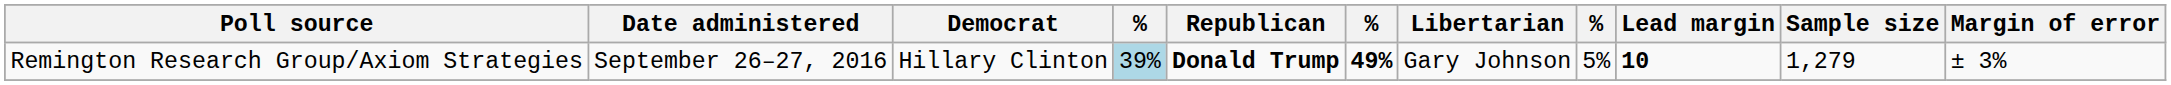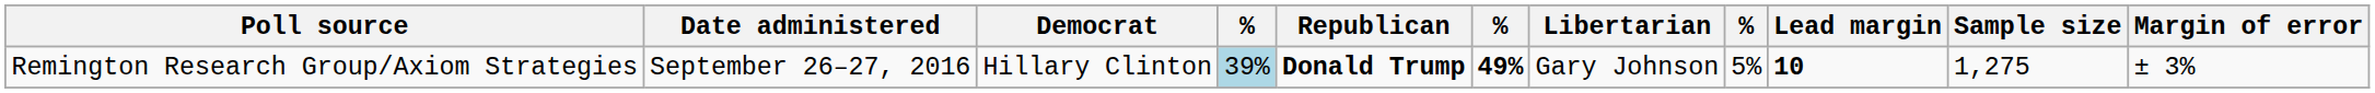Remington Research Group/Axiom Strategies | Sample size: 1,279 -> 1,275
